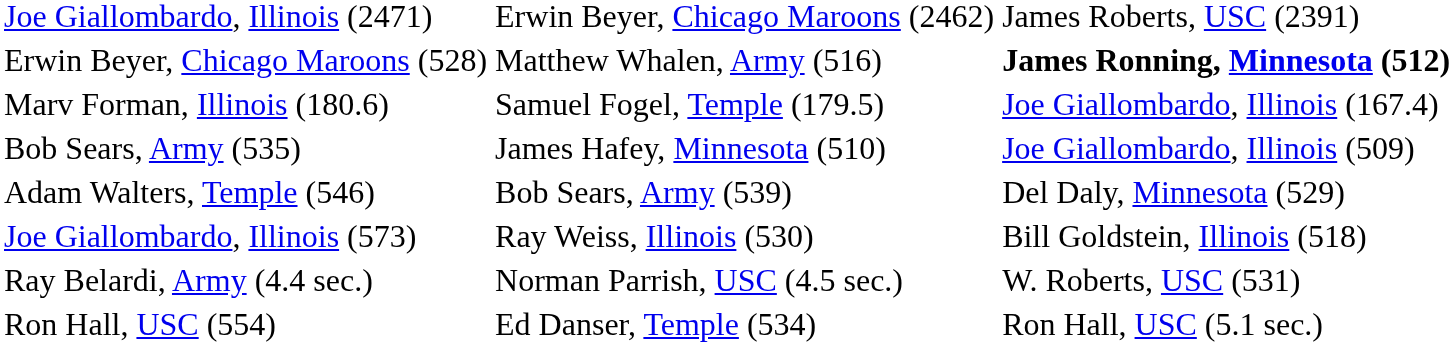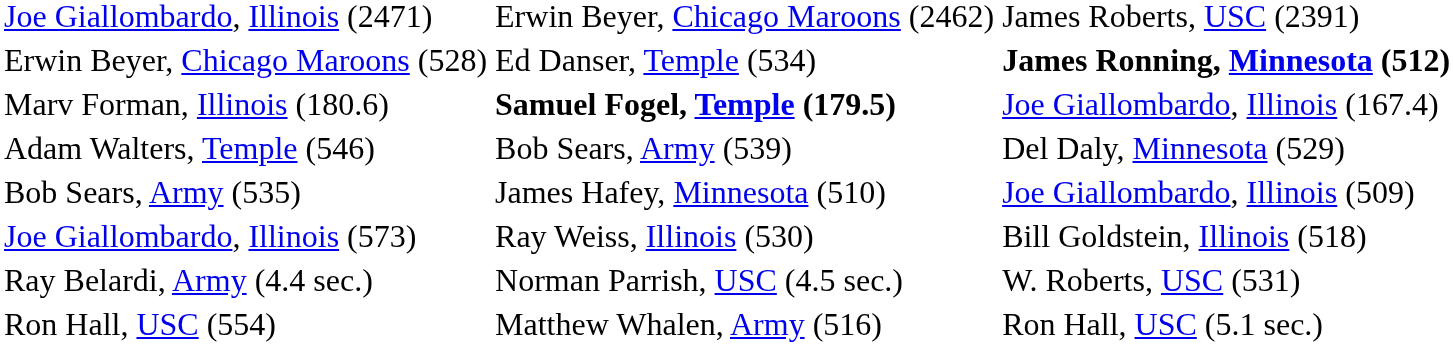Erwin Beyer, Chicago Maroons (528) | column 3: Matthew Whalen, Army (516) -> Ed Danser, Temple (534)
Marv Forman, Illinois (180.6) | column 3: normal -> bold
rows swapped: Bob Sears, Army (535) <-> Adam Walters, Temple (546)
Ron Hall, USC (554) | column 3: Ed Danser, Temple (534) -> Matthew Whalen, Army (516)
